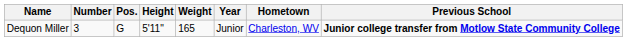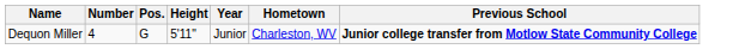- column: Weight | 165
Dequon Miller | Number: 3 -> 4
